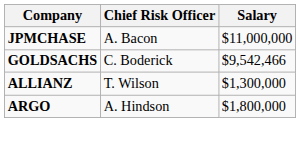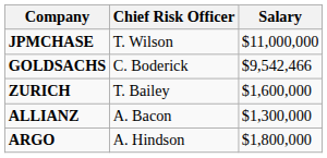JPMCHASE | Chief Risk Officer: A. Bacon -> T. Wilson
+ row: ZURICH | T. Bailey | $1,600,000
ALLIANZ | Chief Risk Officer: T. Wilson -> A. Bacon
